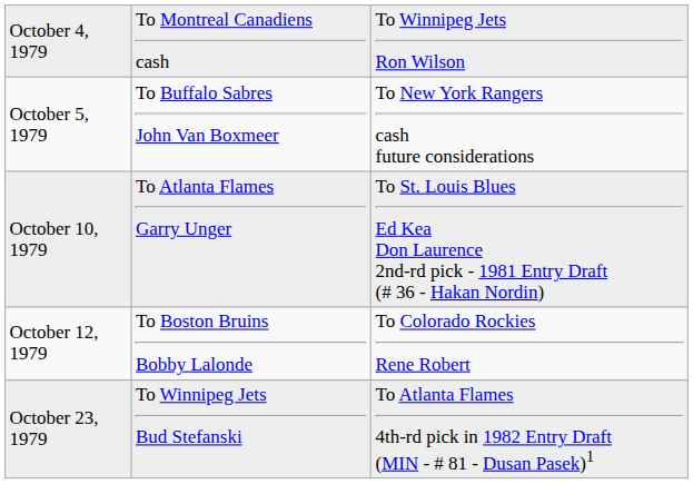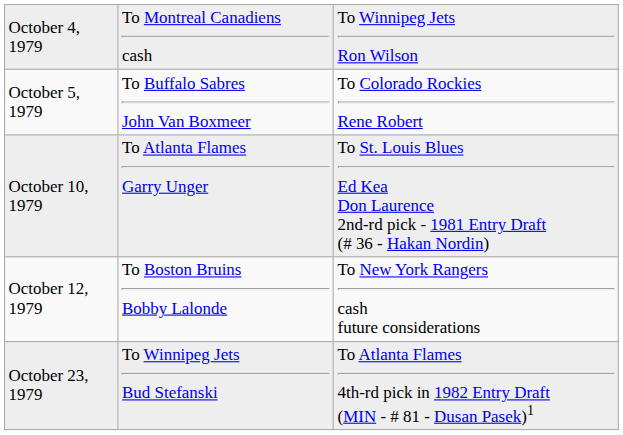October 5, 1979 | column 3: To New York Rangers cash future considerations -> To Colorado Rockies Rene Robert
October 12, 1979 | column 3: To Colorado Rockies Rene Robert -> To New York Rangers cash future considerations
